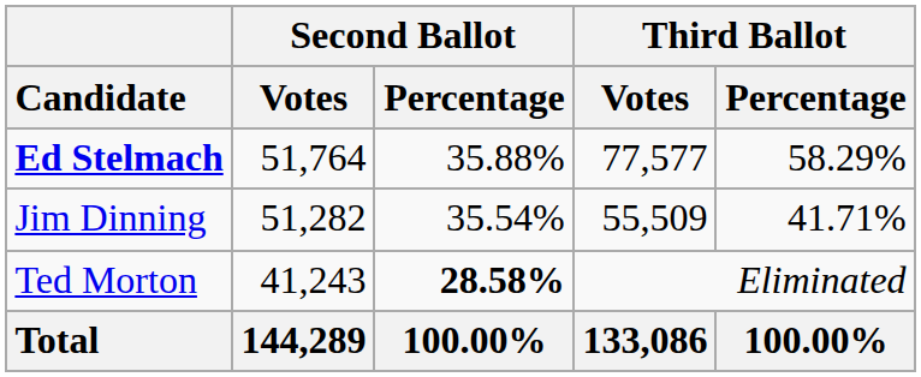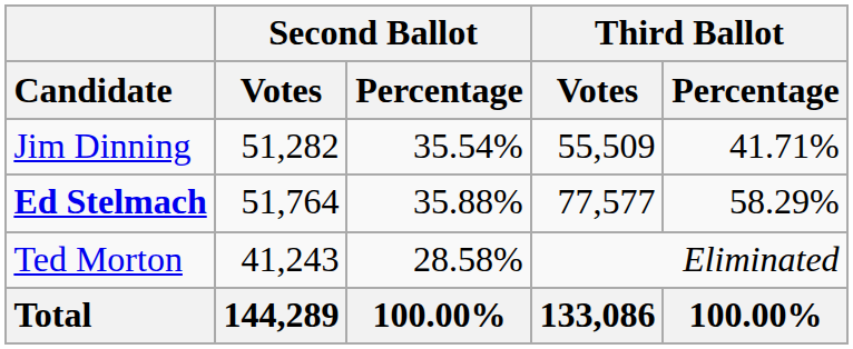rows swapped: Ed Stelmach <-> Jim Dinning
Ted Morton | Second Ballot / Percentage: bold -> normal
